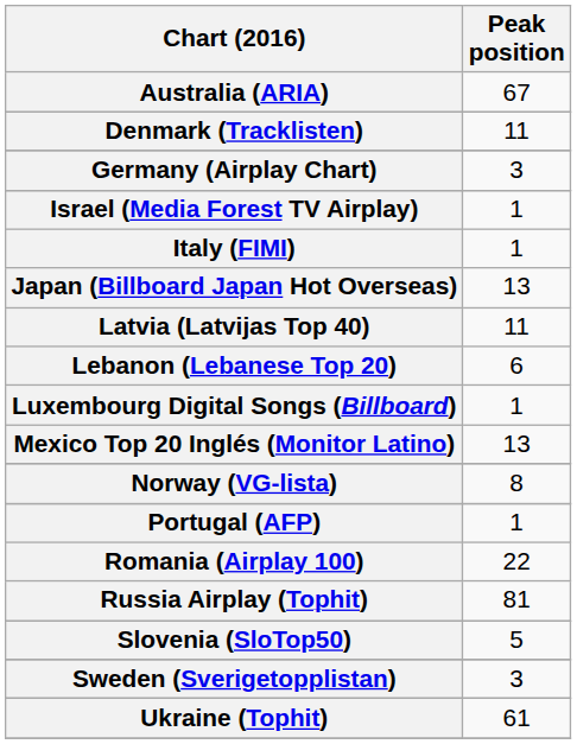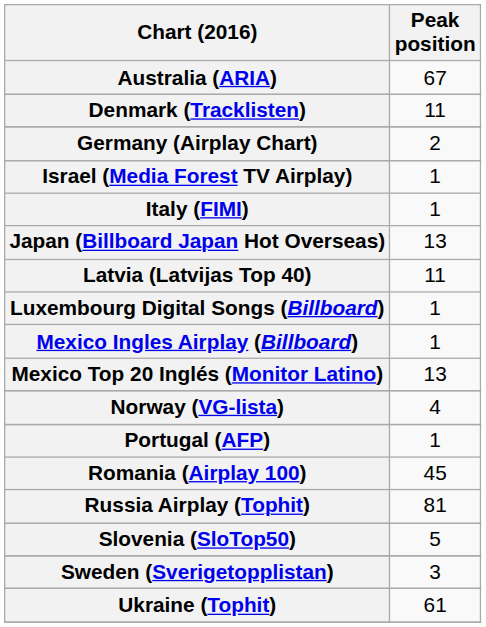Germany (Airplay Chart) | Peak position: 3 -> 2
- row: Lebanon (Lebanese Top 20) | 6
+ row: Mexico Ingles Airplay (Billboard) | 1
Norway (VG-lista) | Peak position: 8 -> 4
Romania (Airplay 100) | Peak position: 22 -> 45
